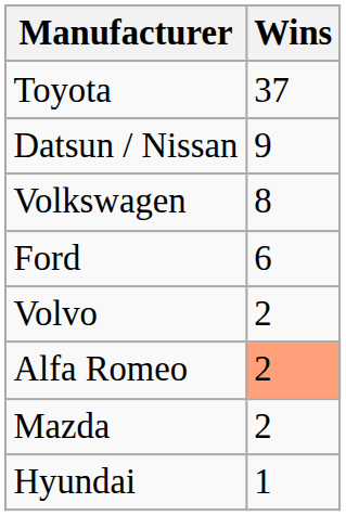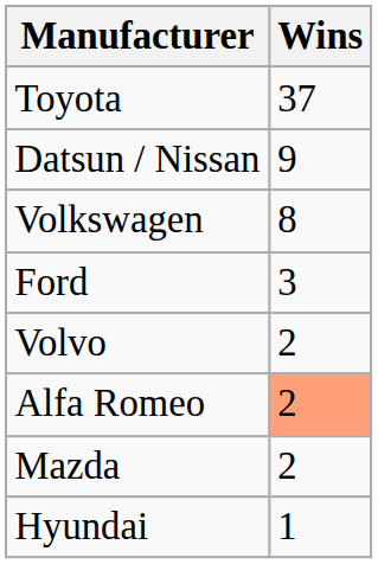Ford | Wins: 6 -> 3
